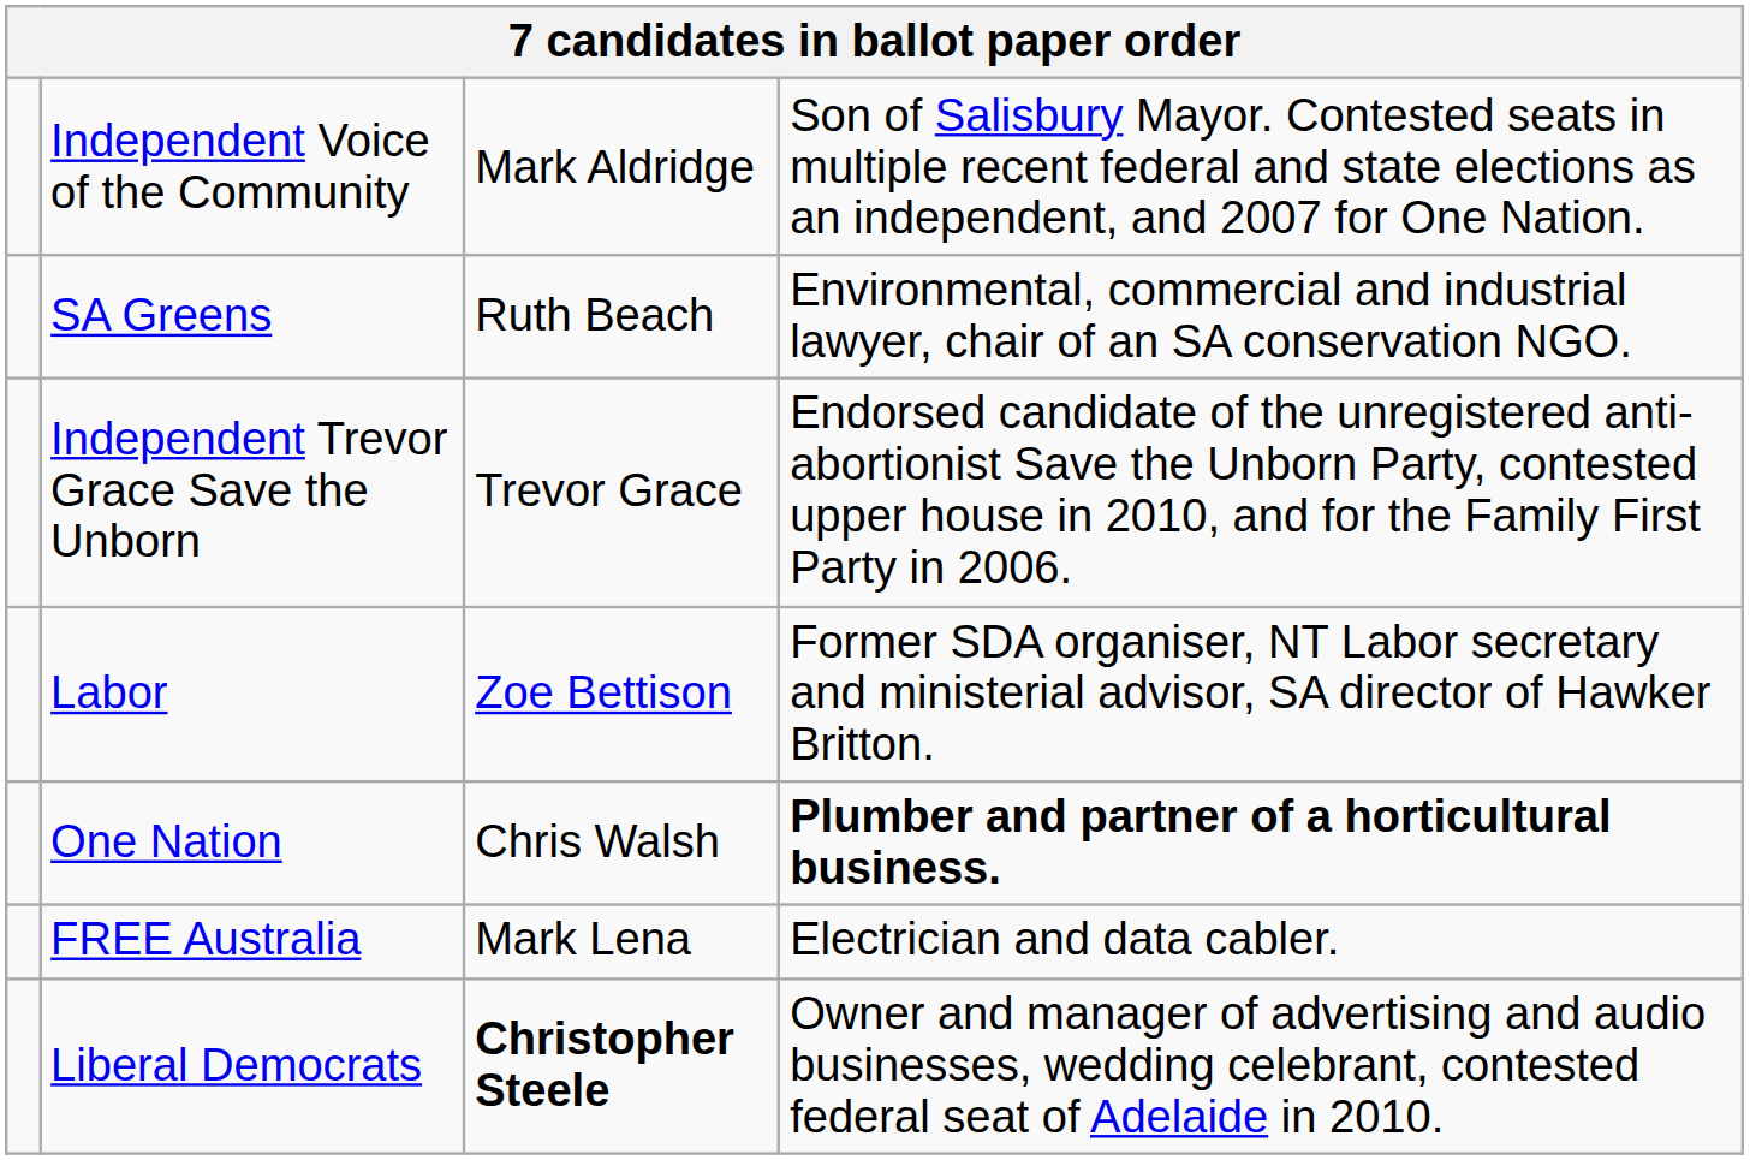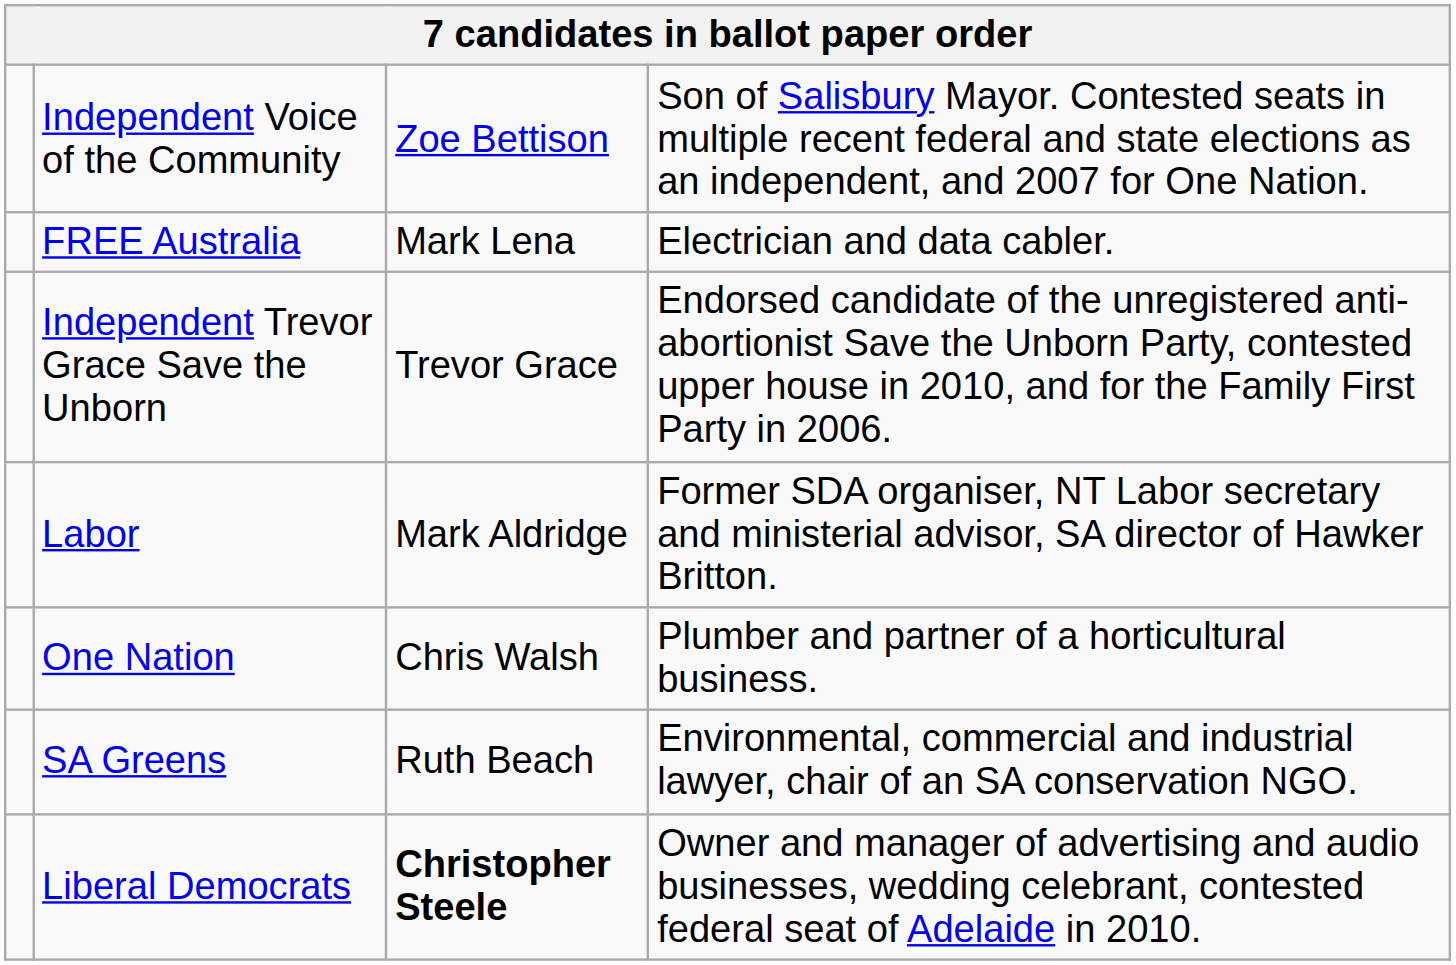Independent Voice of the Community | column 3: Mark Aldridge -> Zoe Bettison
rows swapped: SA Greens <-> FREE Australia
Labor | column 3: Zoe Bettison -> Mark Aldridge
One Nation | column 4: bold -> normal
